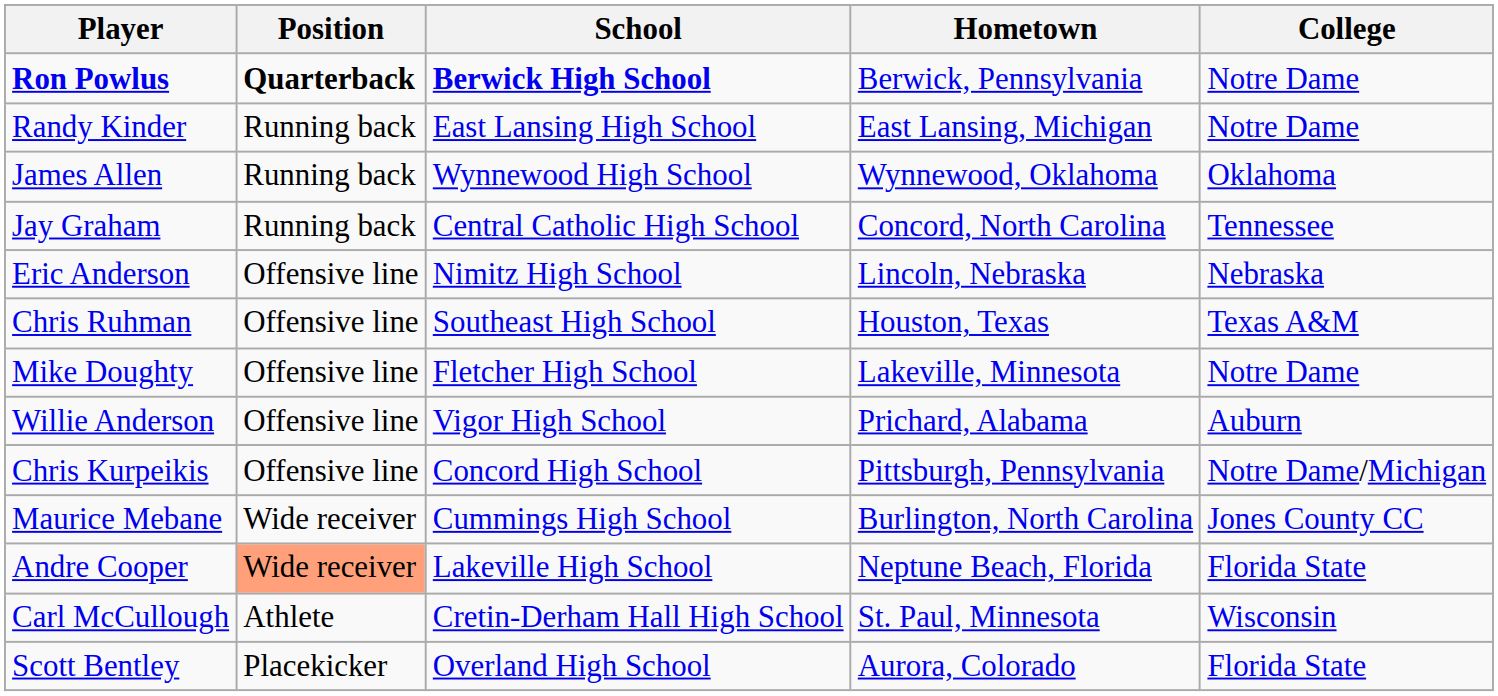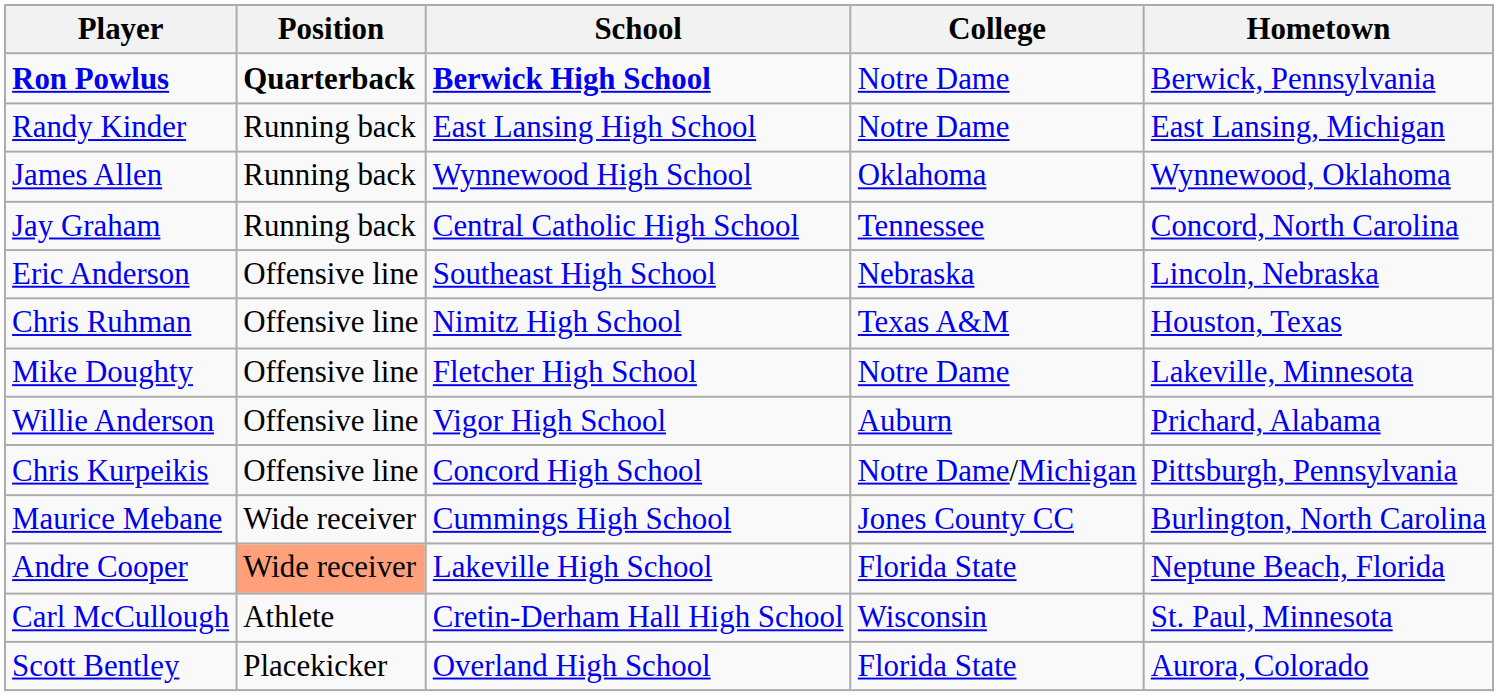columns swapped: Hometown <-> College
Eric Anderson | School: Nimitz High School -> Southeast High School
Chris Ruhman | School: Southeast High School -> Nimitz High School
